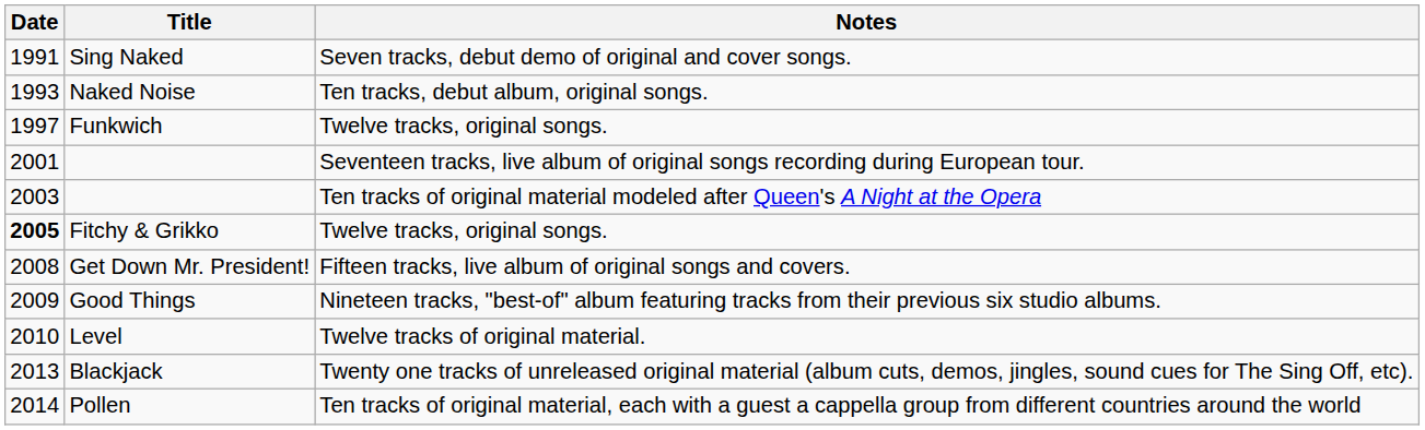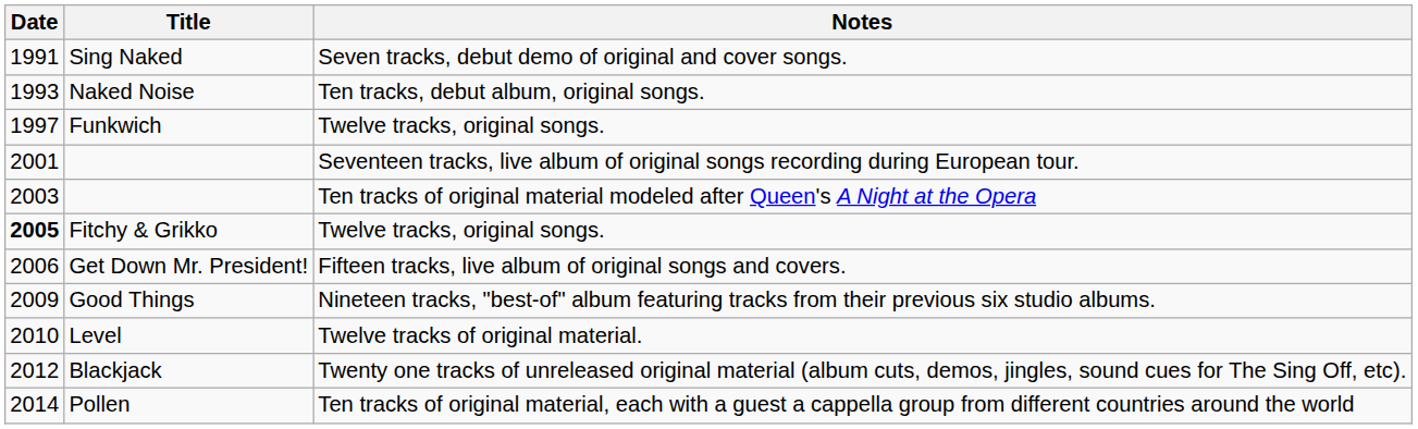Get Down Mr. President! | Date: 2008 -> 2006
Blackjack | Date: 2013 -> 2012
